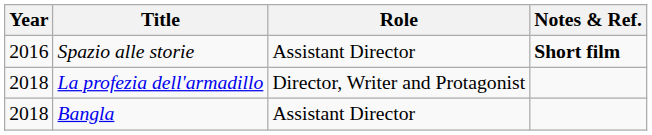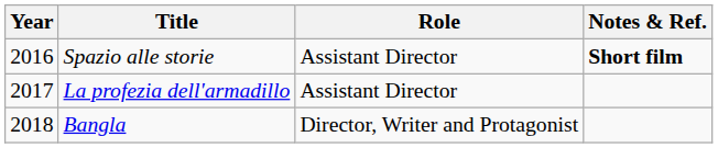La profezia dell'armadillo | Year: 2018 -> 2017
La profezia dell'armadillo | Role: Director, Writer and Protagonist -> Assistant Director
Bangla | Role: Assistant Director -> Director, Writer and Protagonist
